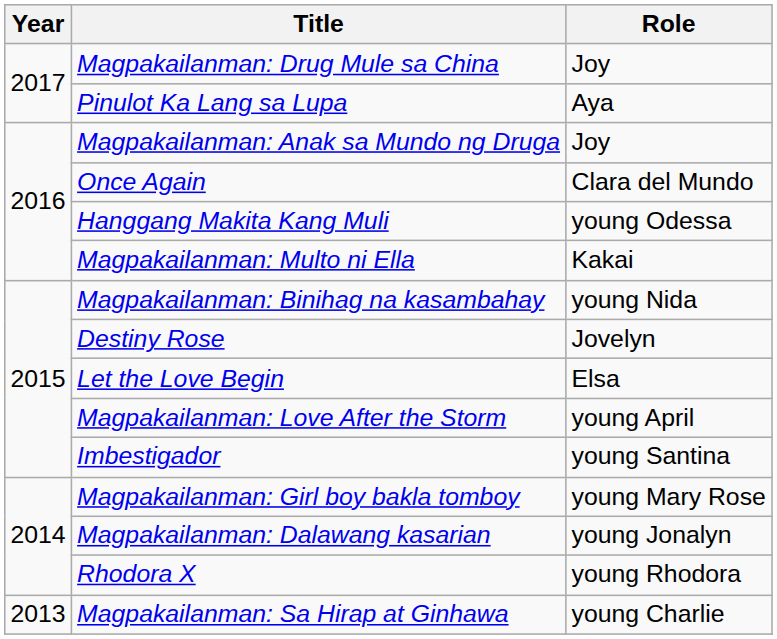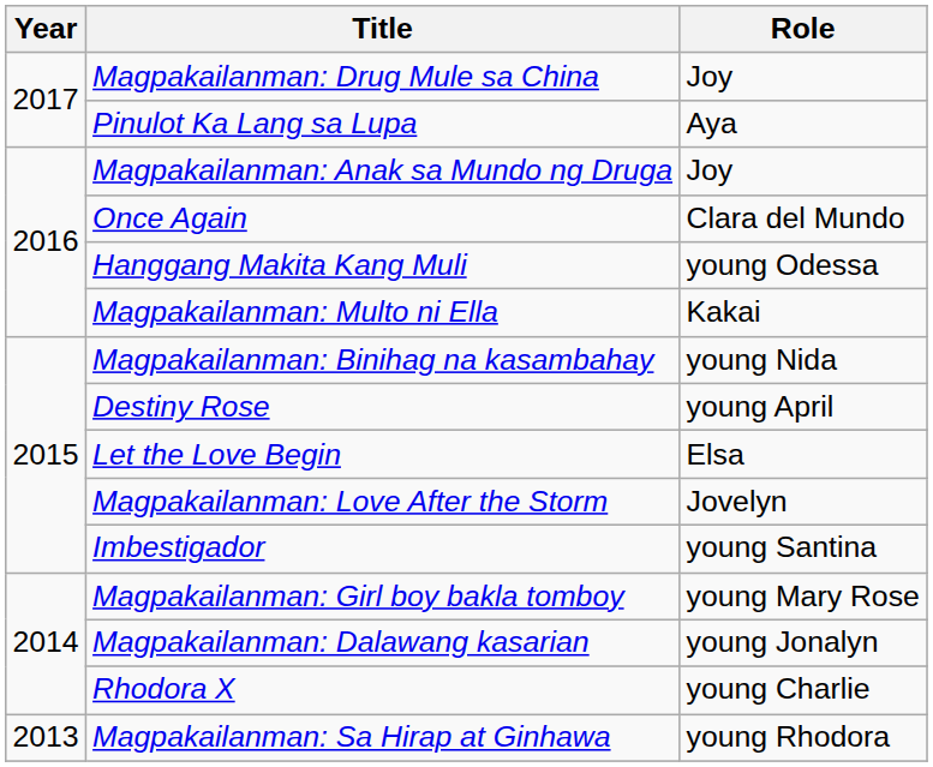Destiny Rose | Role: Jovelyn -> young April
Magpakailanman: Love After the Storm | Role: young April -> Jovelyn
Rhodora X | Role: young Rhodora -> young Charlie
Magpakailanman: Sa Hirap at Ginhawa | Role: young Charlie -> young Rhodora
